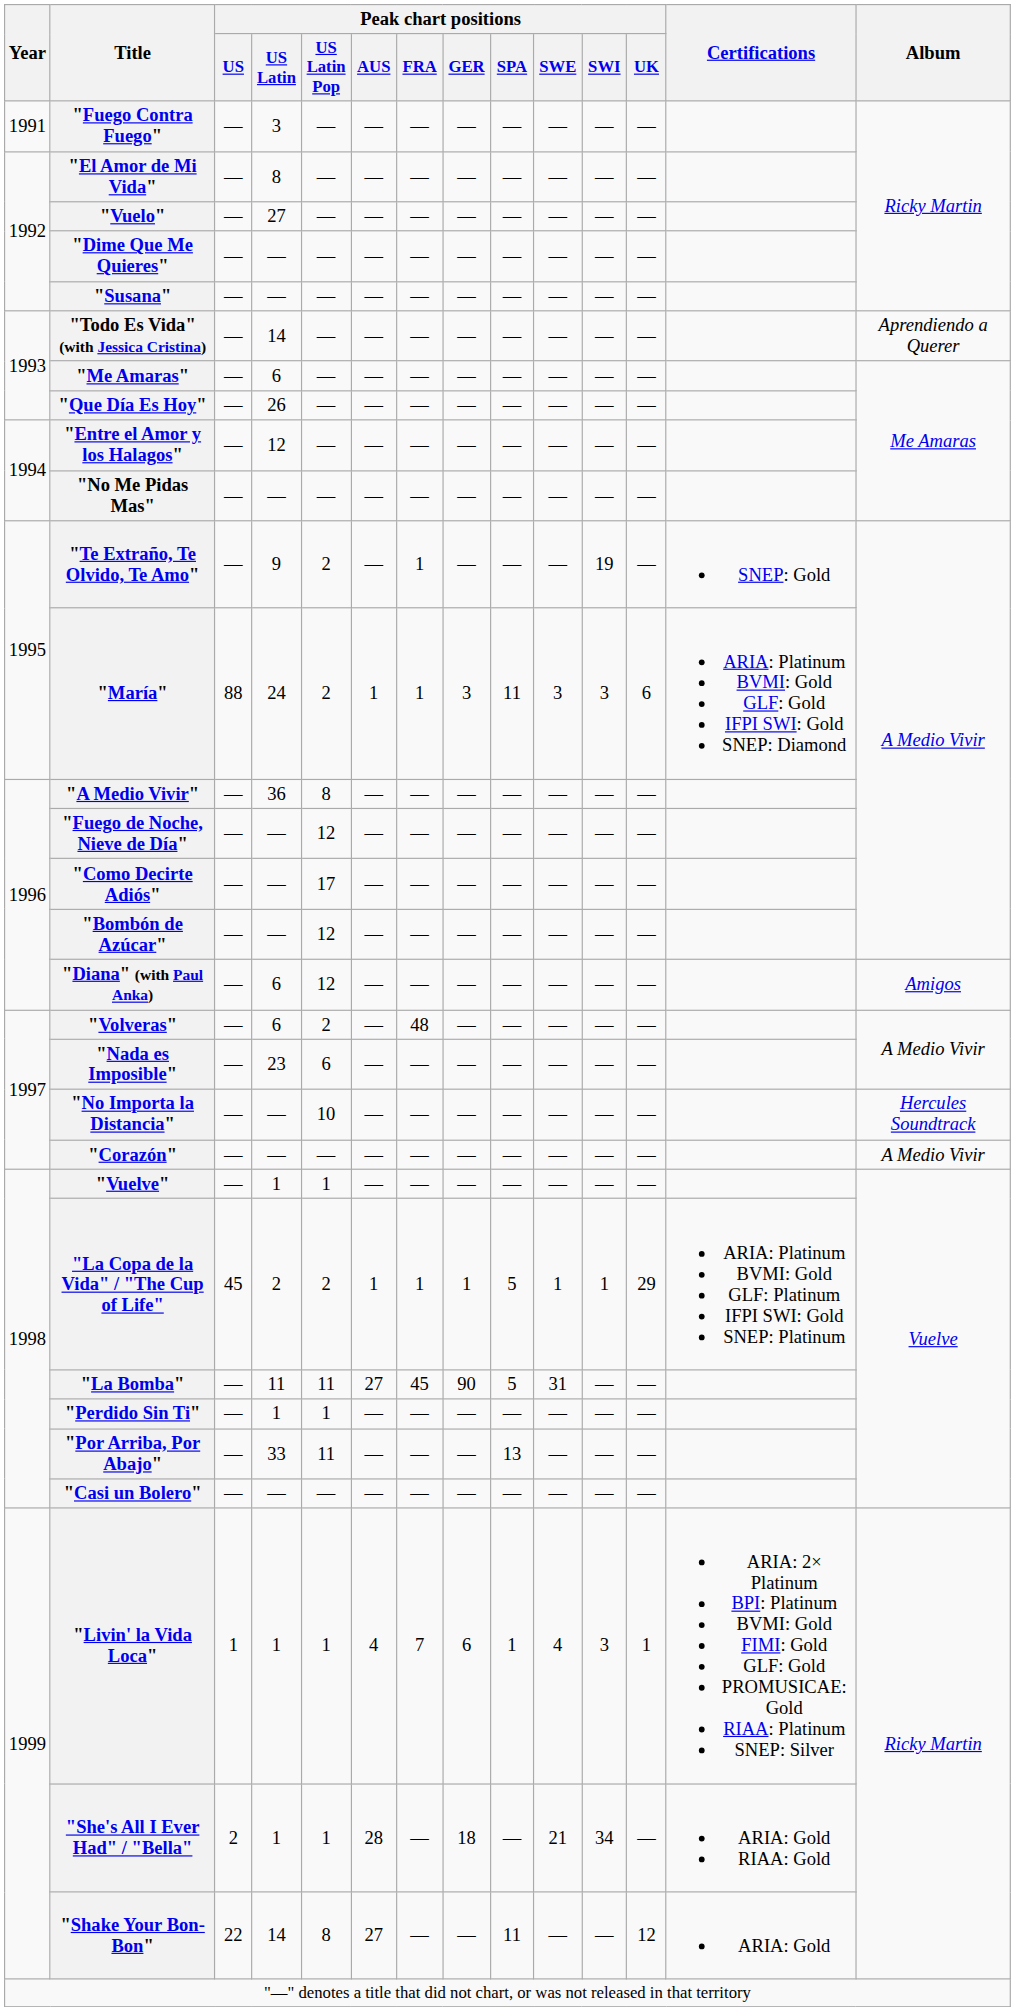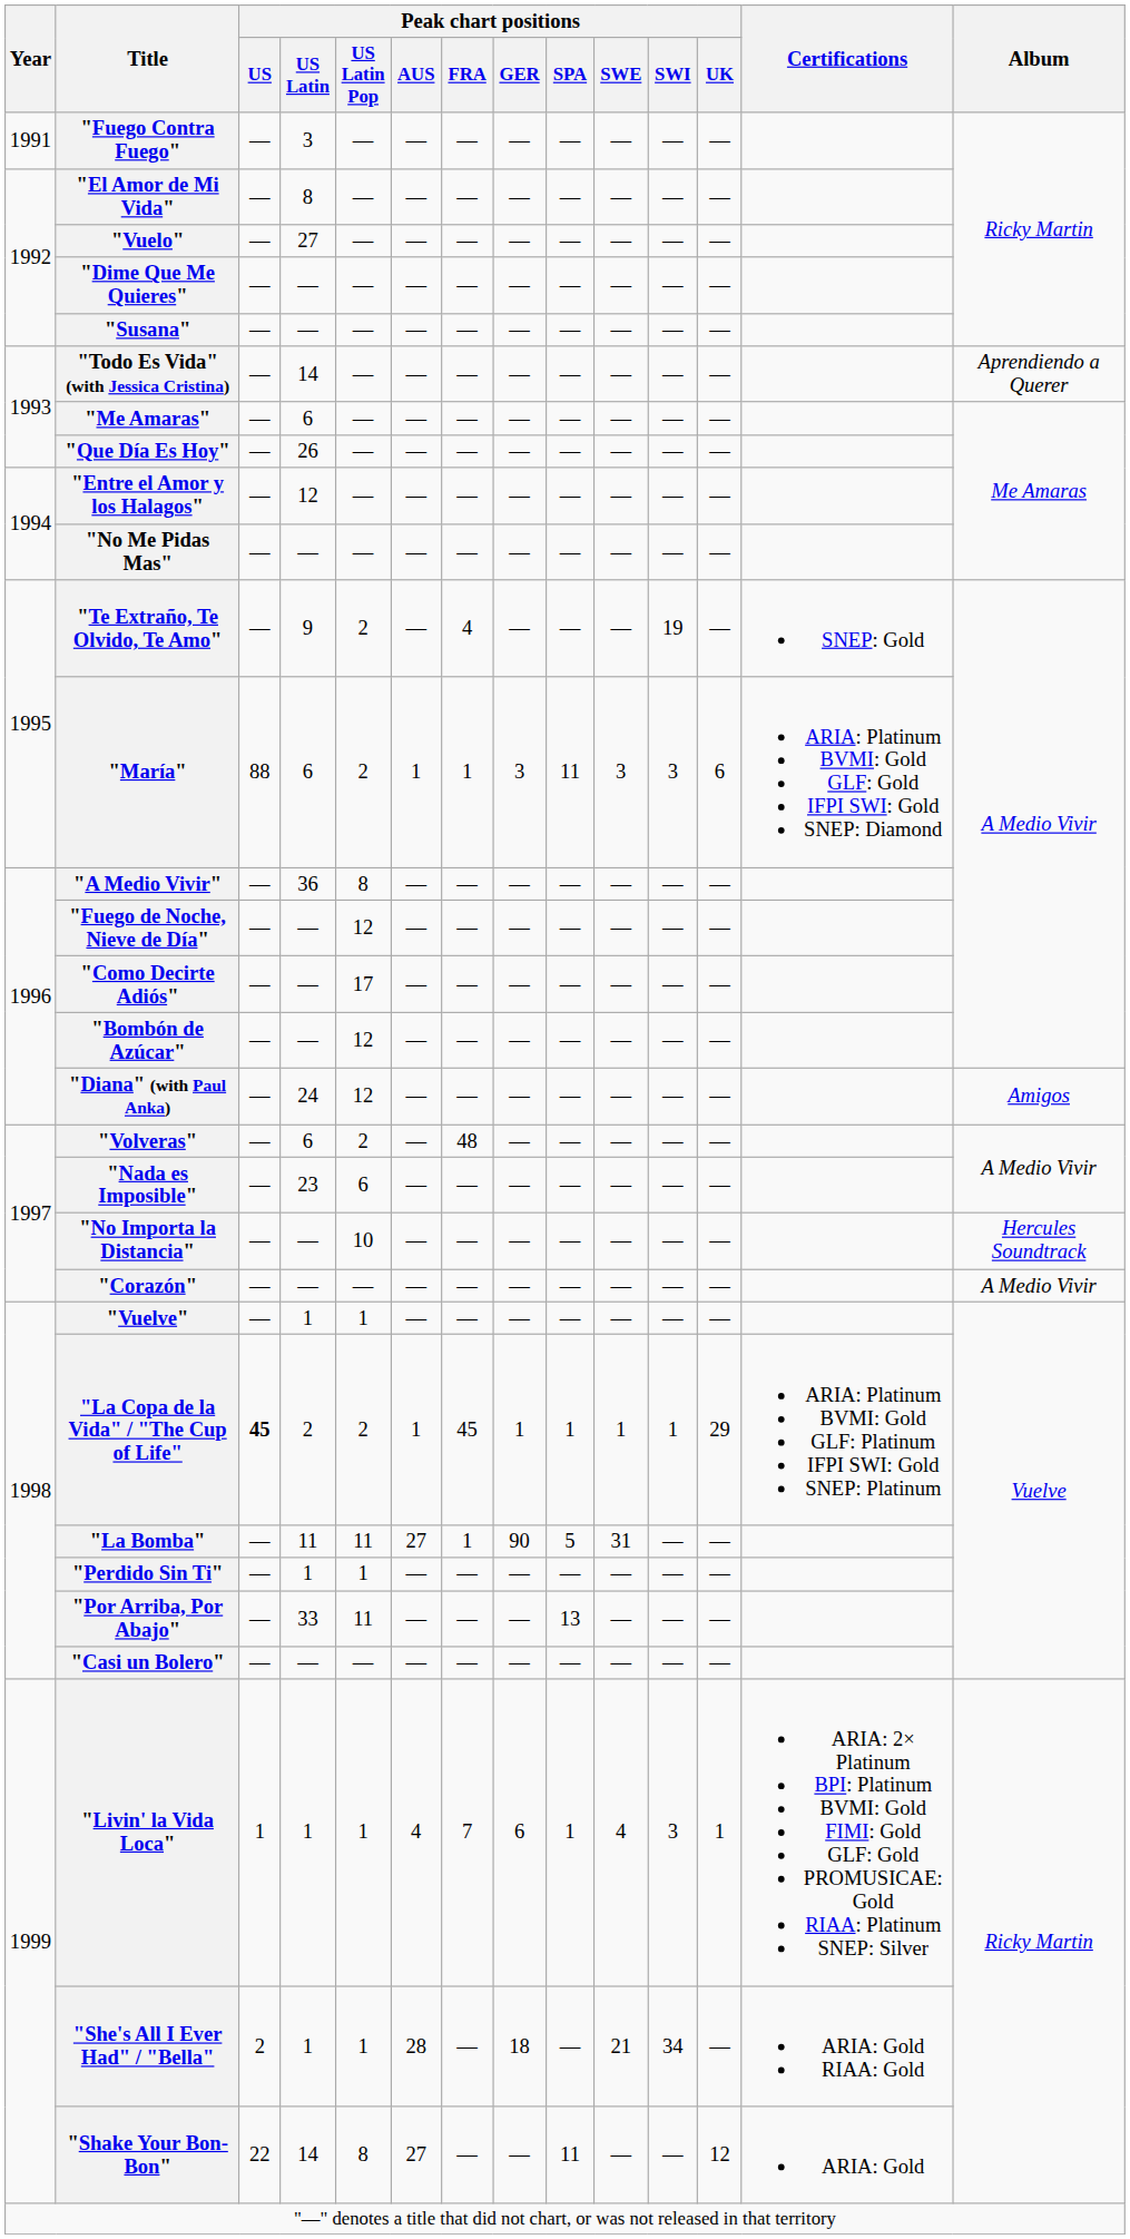"Te Extraño, Te Olvido, Te Amo" | Peak chart positions / FRA: 1 -> 4
"María" | Peak chart positions / US Latin: 24 -> 6
"Diana" (with Paul Anka) | Peak chart positions / US Latin: 6 -> 24
"La Copa de la Vida" / "The Cup of Life" | Peak chart positions / US: normal -> bold
"La Copa de la Vida" / "The Cup of Life" | Peak chart positions / FRA: 1 -> 45
"La Copa de la Vida" / "The Cup of Life" | Peak chart positions / SPA: 5 -> 1
"La Bomba" | Peak chart positions / FRA: 45 -> 1
